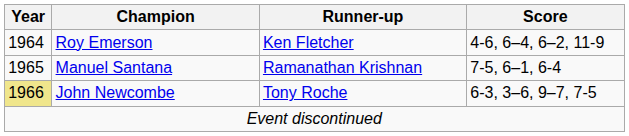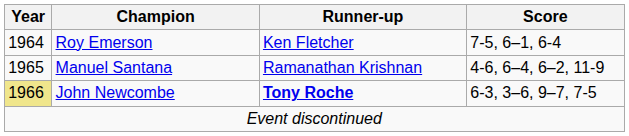Roy Emerson | Score: 4-6, 6–4, 6–2, 11-9 -> 7-5, 6–1, 6-4
Manuel Santana | Score: 7-5, 6–1, 6-4 -> 4-6, 6–4, 6–2, 11-9
John Newcombe | Runner-up: normal -> bold
